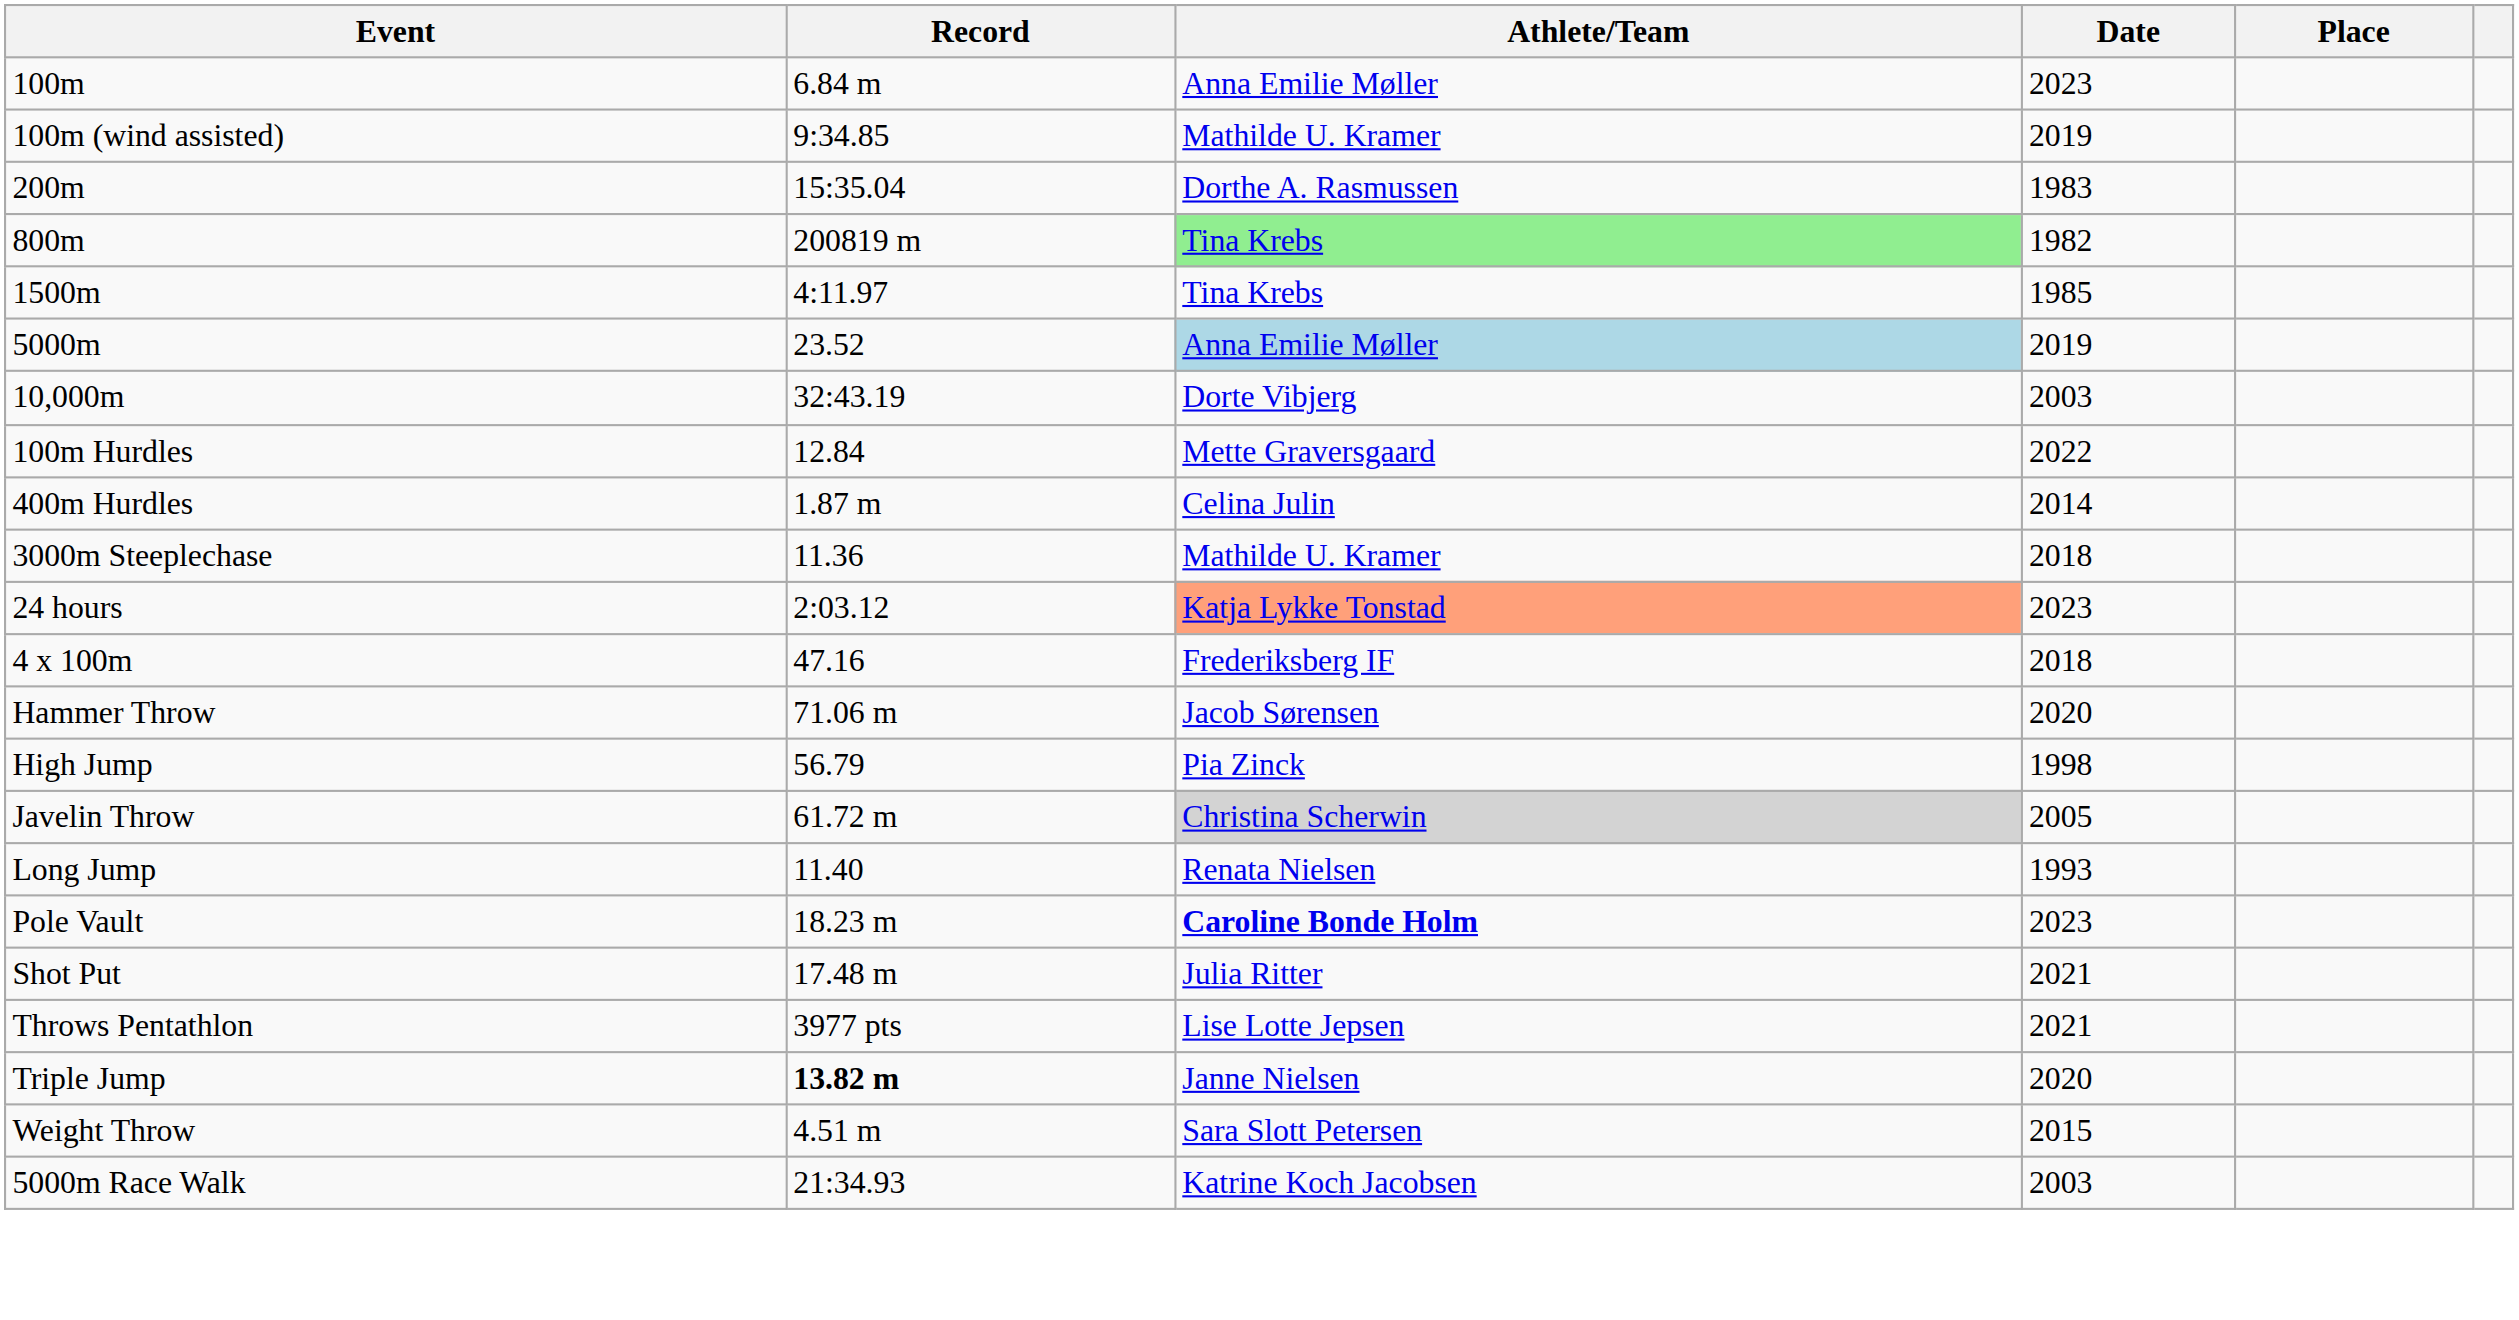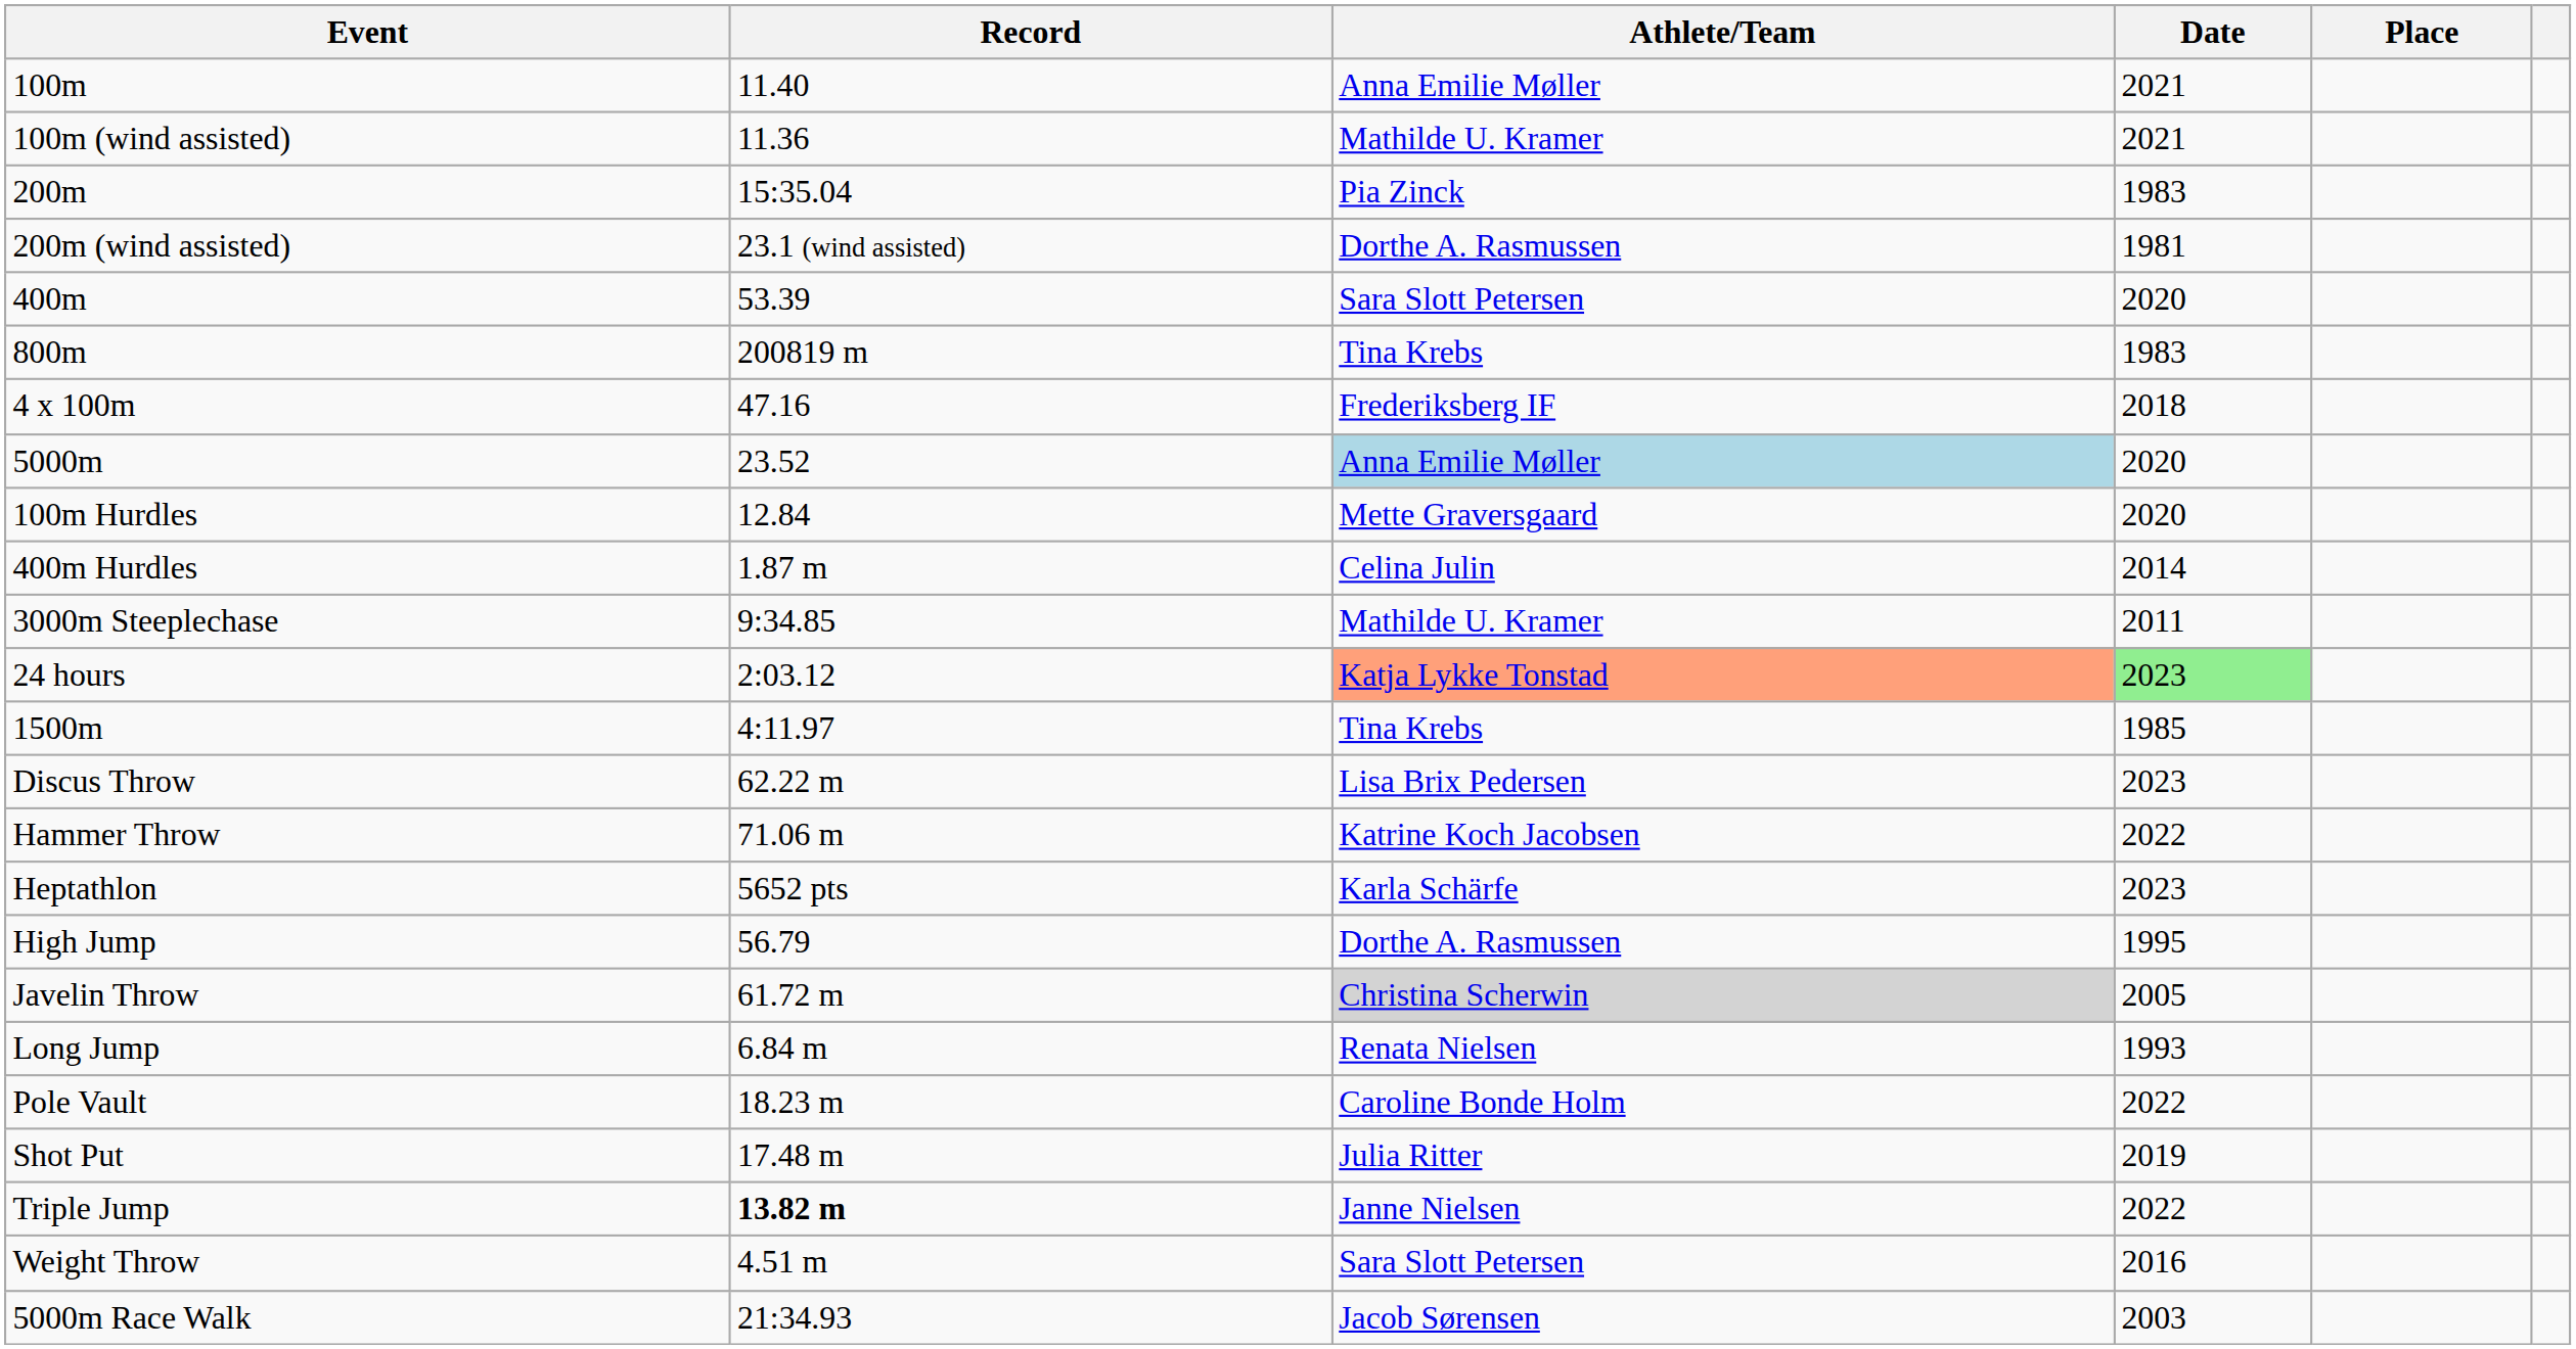100m | Record: 6.84 m -> 11.40
100m | Date: 2023 -> 2021
100m (wind assisted) | Record: 9:34.85 -> 11.36
100m (wind assisted) | Date: 2019 -> 2021
200m | Athlete/Team: Dorthe A. Rasmussen -> Pia Zinck
+ row: 200m (wind assisted) | 23.1 (wind assisted) | Dorthe A. Rasmussen | 1981
+ row: 400m | 53.39 | Sara Slott Petersen | 2020
800m | Athlete/Team: lightgreen background -> no background
800m | Date: 1982 -> 1983
rows swapped: 1500m <-> 4 x 100m
5000m | Date: 2019 -> 2020
- row: 10,000m | 32:43.19 | Dorte Vibjerg | 2003
100m Hurdles | Date: 2022 -> 2020
3000m Steeplechase | Record: 11.36 -> 9:34.85
3000m Steeplechase | Date: 2018 -> 2011
24 hours | Date: no background -> lightgreen background
+ row: Discus Throw | 62.22 m | Lisa Brix Pedersen | 2023
Hammer Throw | Athlete/Team: Jacob Sørensen -> Katrine Koch Jacobsen
Hammer Throw | Date: 2020 -> 2022
+ row: Heptathlon | 5652 pts | Karla Schärfe | 2023
High Jump | Athlete/Team: Pia Zinck -> Dorthe A. Rasmussen
High Jump | Date: 1998 -> 1995
Long Jump | Record: 11.40 -> 6.84 m
Pole Vault | Athlete/Team: bold -> normal
Pole Vault | Date: 2023 -> 2022
Shot Put | Date: 2021 -> 2019
- row: Throws Pentathlon | 3977 pts | Lise Lotte Jepsen | 2021
Triple Jump | Date: 2020 -> 2022
Weight Throw | Date: 2015 -> 2016
5000m Race Walk | Athlete/Team: Katrine Koch Jacobsen -> Jacob Sørensen
